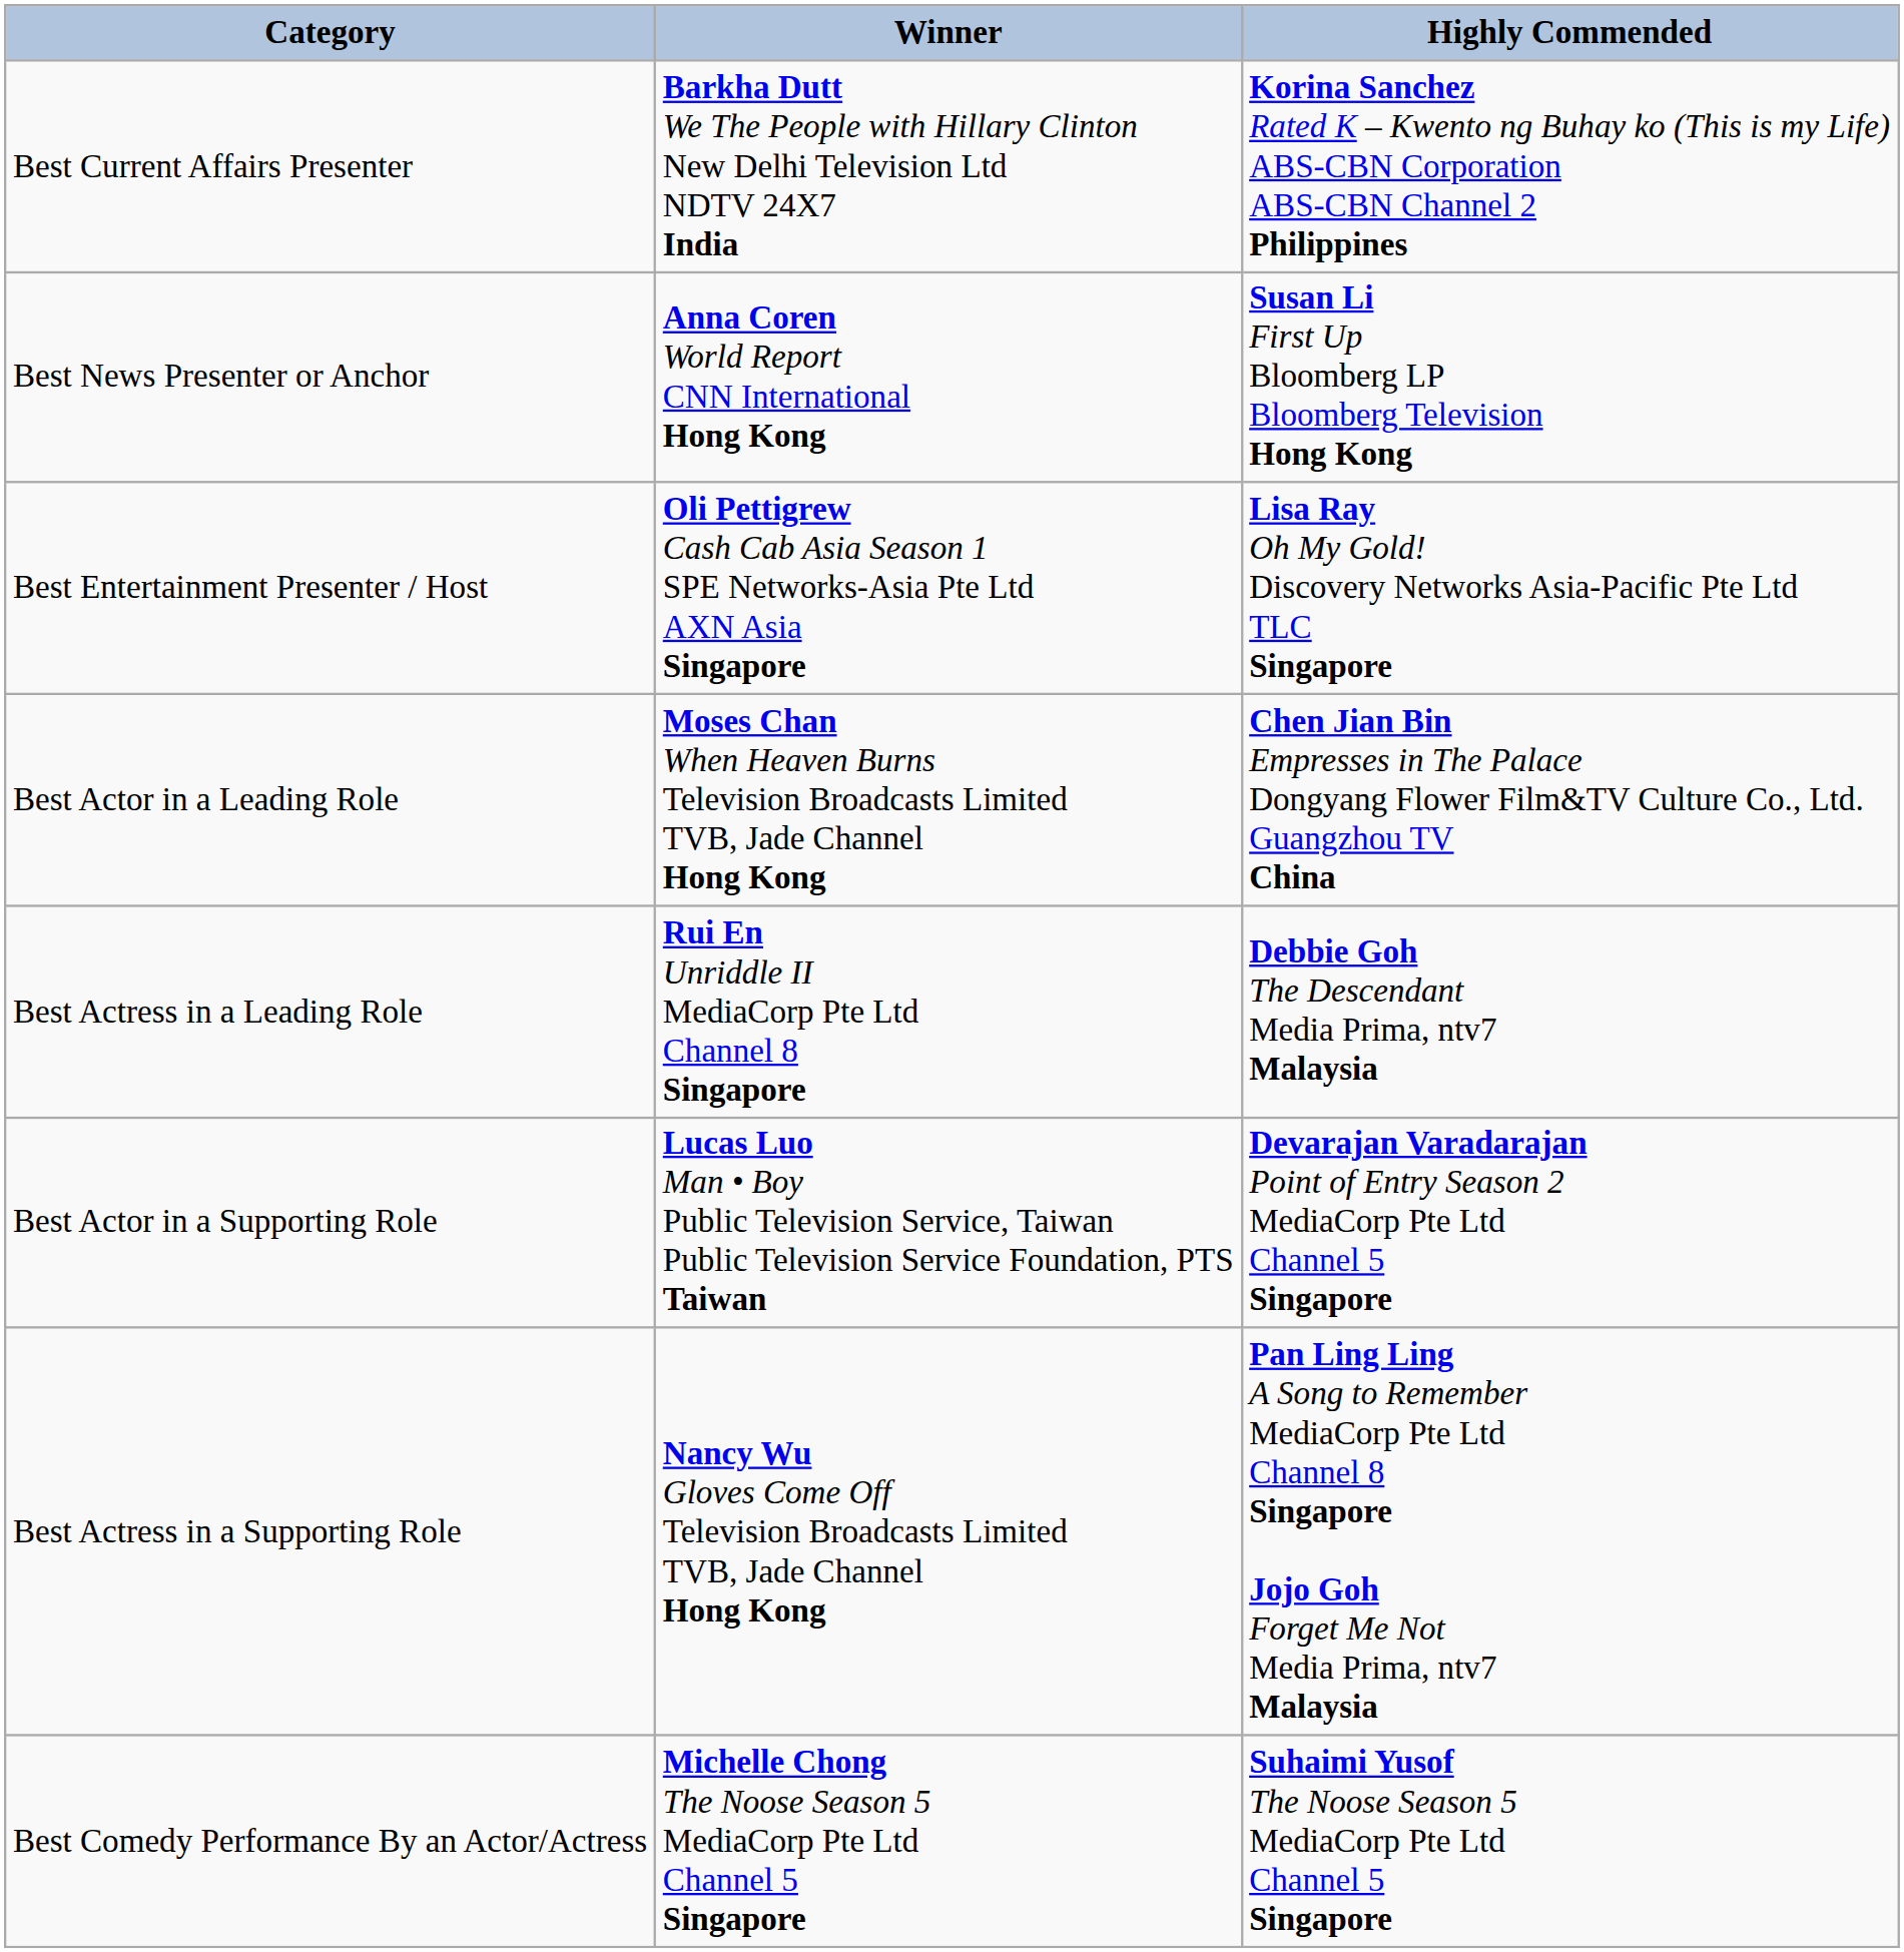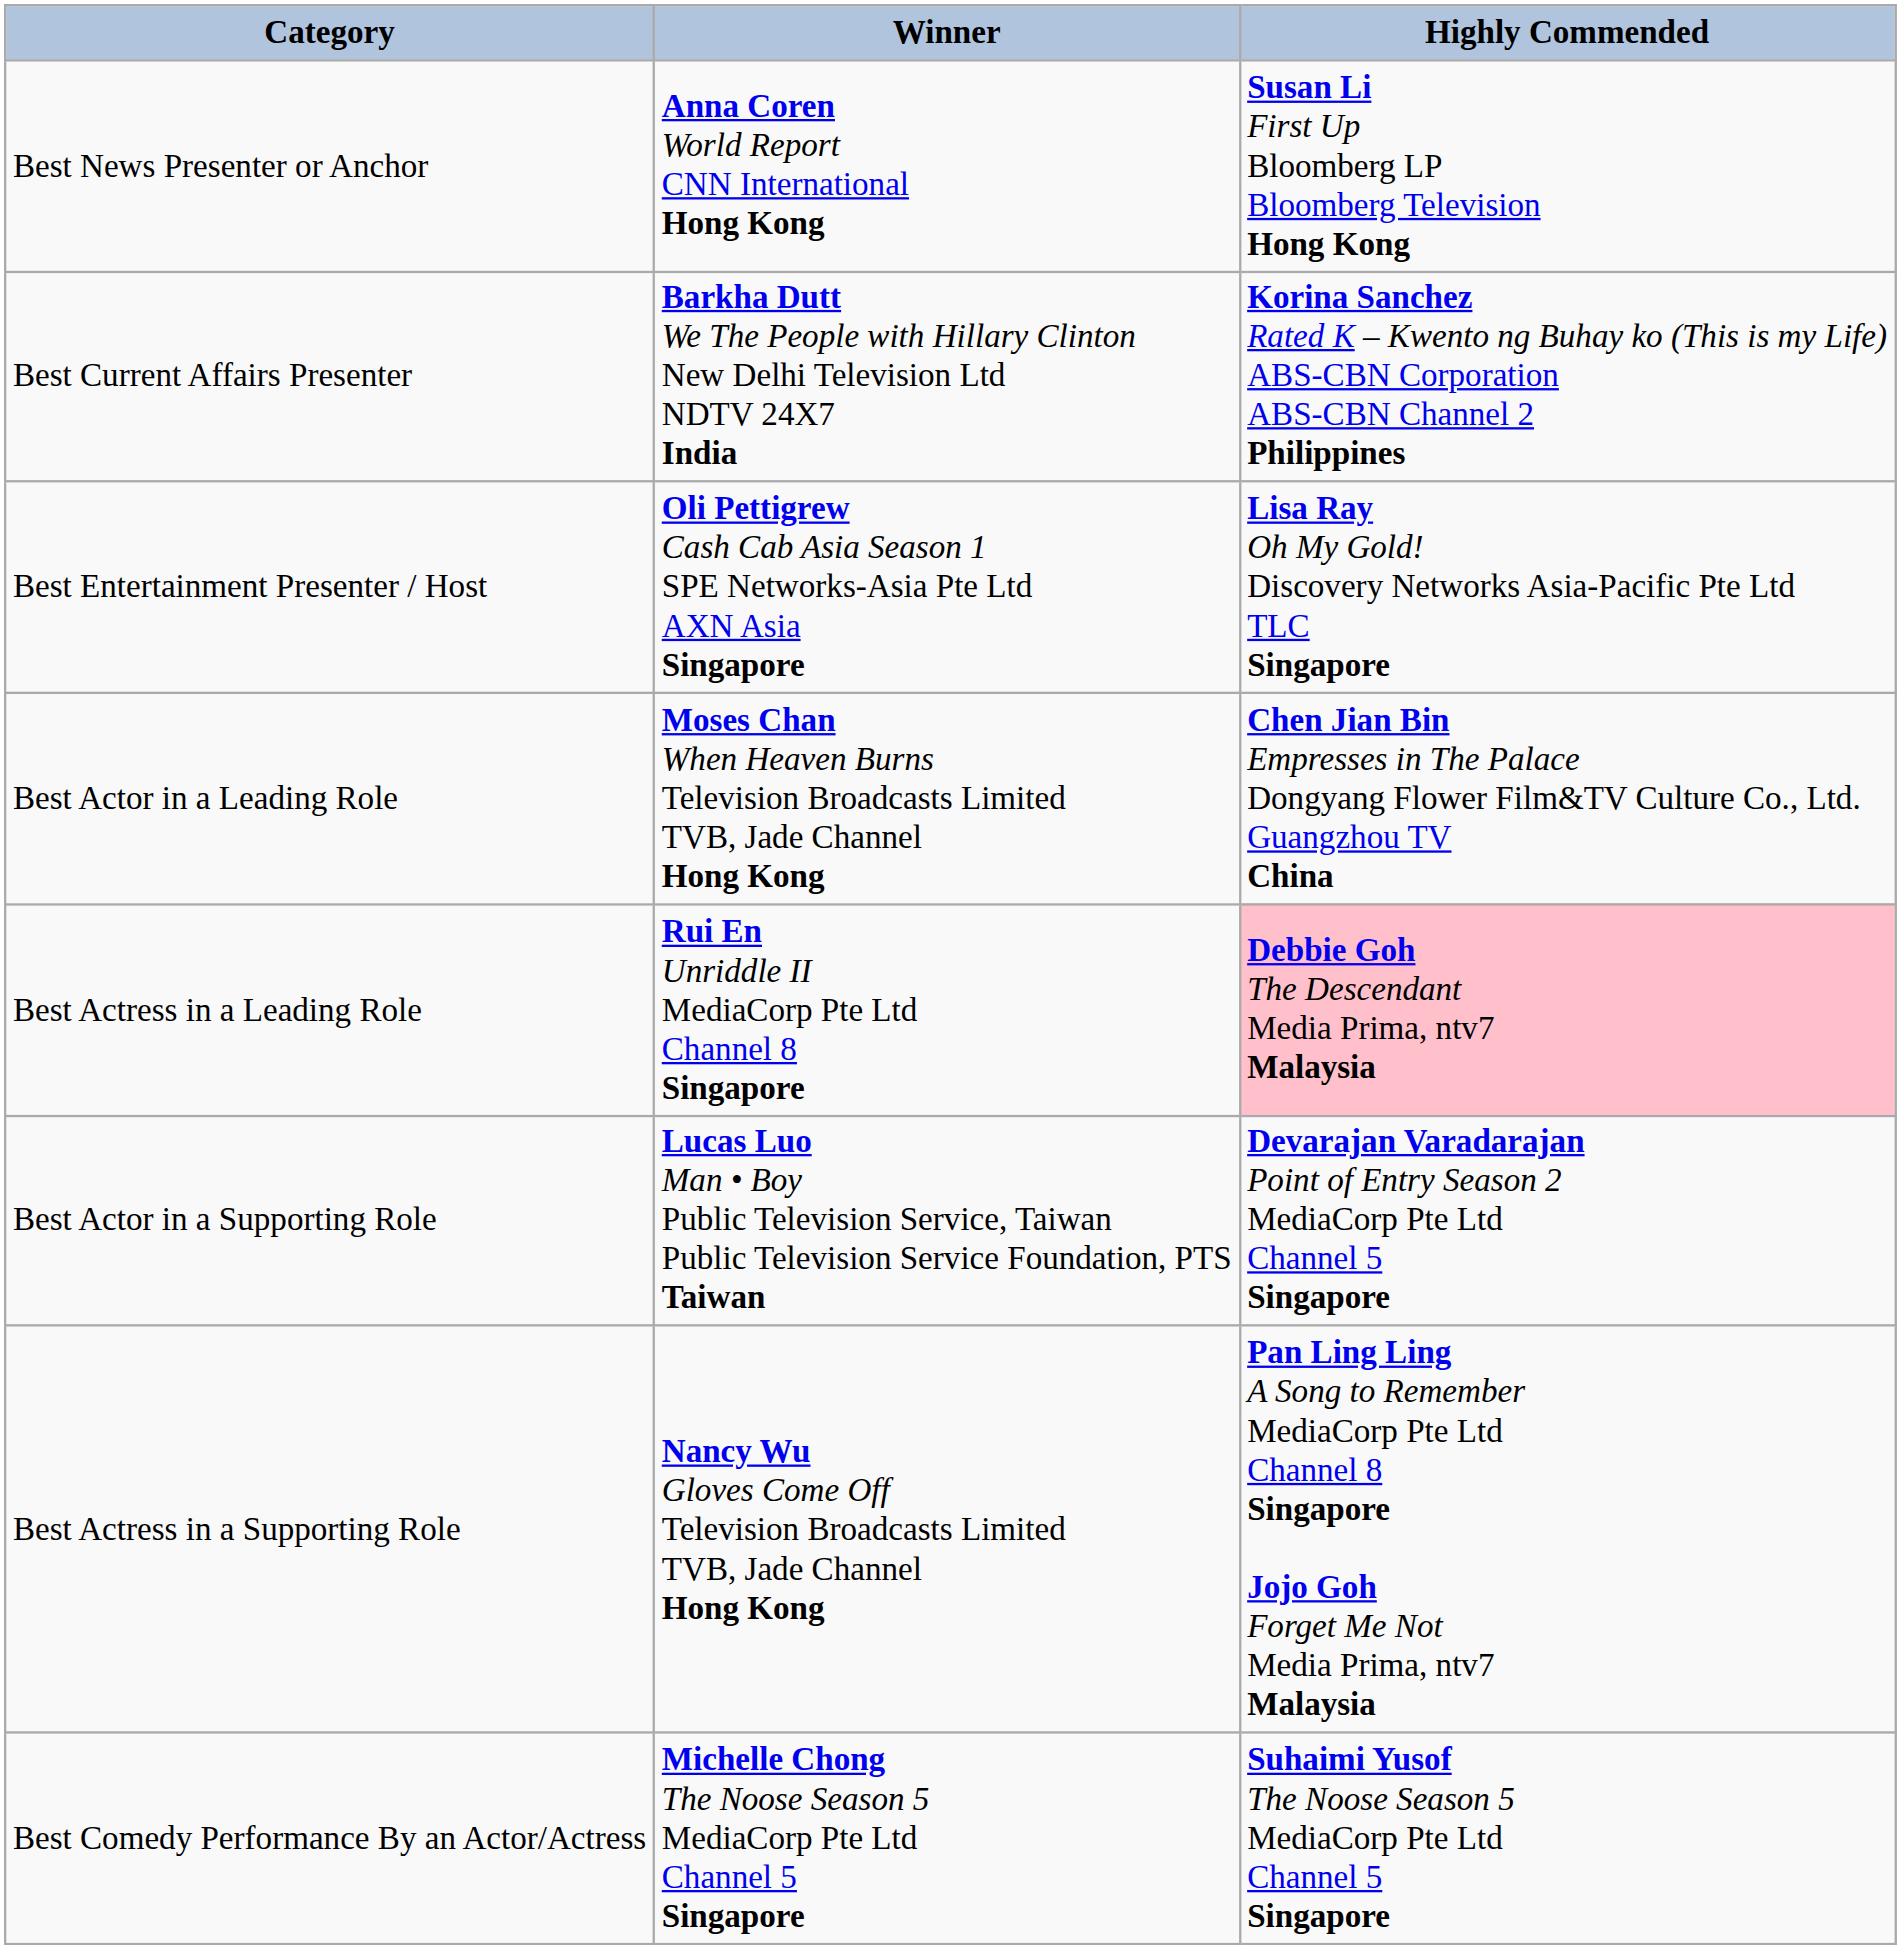rows swapped: Best News Presenter or Anchor <-> Best Current Affairs Presenter
Best Actress in a Leading Role | Highly Commended: no background -> pink background
